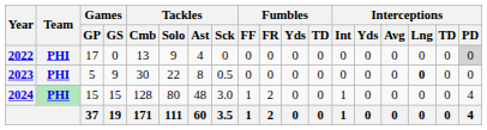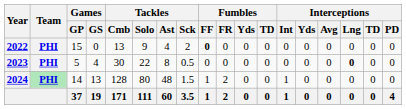2022 | Games / GP: 17 -> 15
2022 | Tackles / Sck: 0 -> 2
2022 | Fumbles / FF: normal -> bold
2022 | Interceptions / PD: lightgrey background -> no background
2023 | Games / GS: 9 -> 4
2024 | Games / GP: 15 -> 14
2024 | Games / GS: 15 -> 13
2024 | Tackles / Sck: 3.0 -> 1.5
2024 | Interceptions / PD: 4 -> 0
